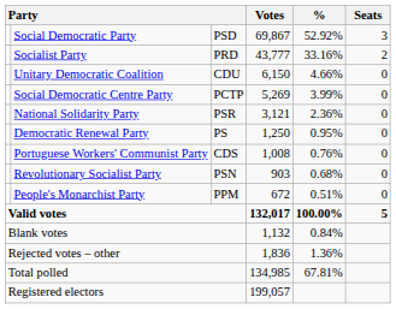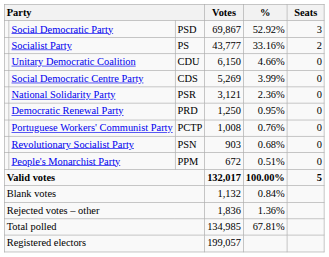Socialist Party | column 3: PRD -> PS
Social Democratic Centre Party | column 3: PCTP -> CDS
Democratic Renewal Party | column 3: PS -> PRD
Portuguese Workers' Communist Party | column 3: CDS -> PCTP
